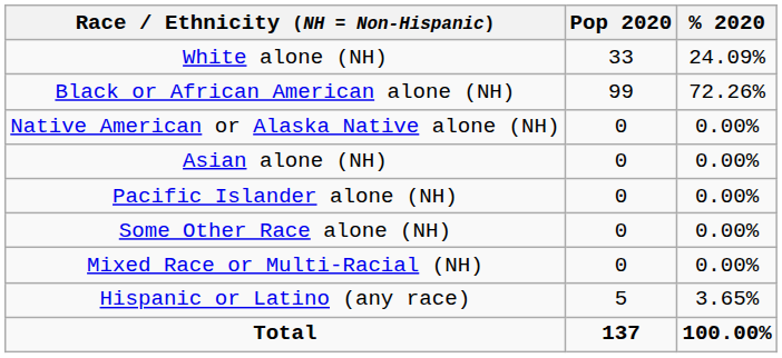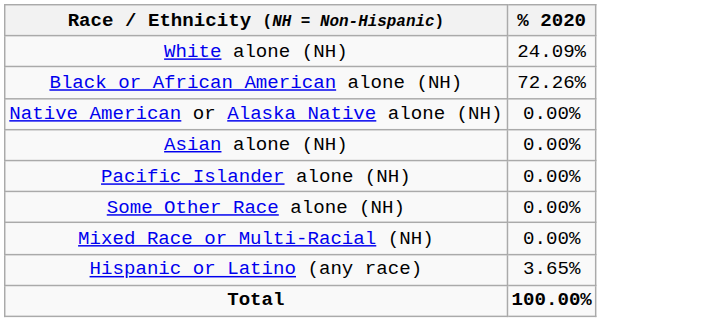- column: Pop 2020 | 33 | 99 | 0 | 0 | 0 | 0 | 0 | 5 | 137
